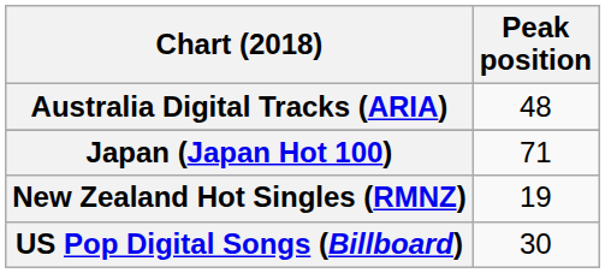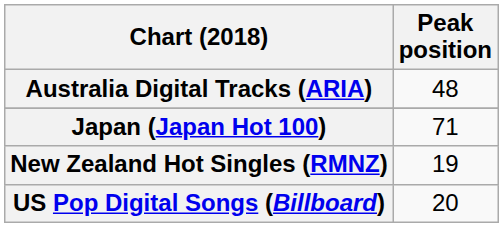US Pop Digital Songs (Billboard) | Peak position: 30 -> 20
